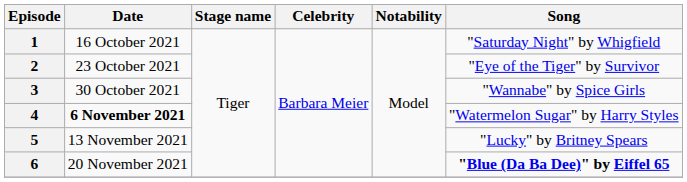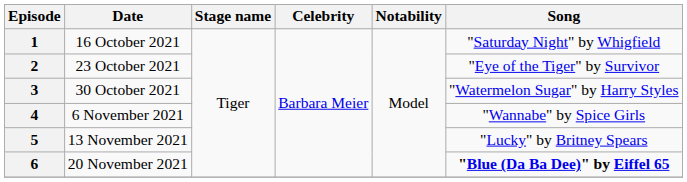3 | Song: "Wannabe" by Spice Girls -> "Watermelon Sugar" by Harry Styles
4 | Date: bold -> normal
4 | Song: "Watermelon Sugar" by Harry Styles -> "Wannabe" by Spice Girls
